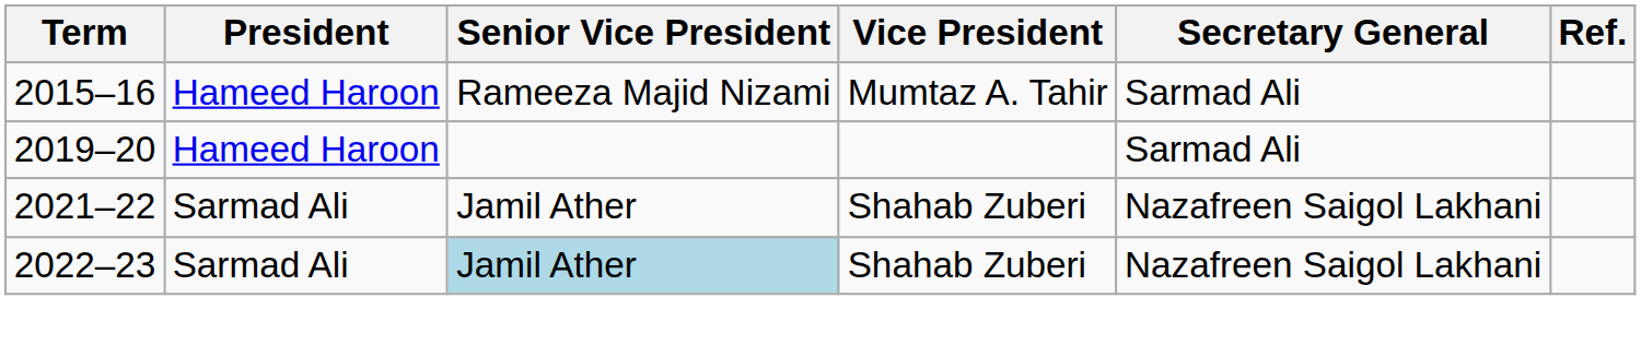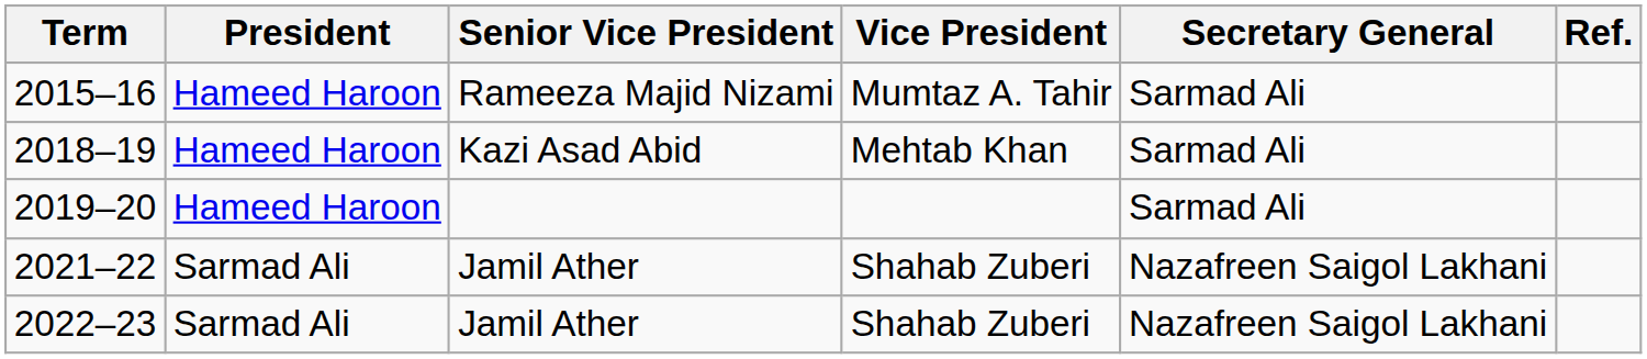+ row: 2018–19 | Hameed Haroon | Kazi Asad Abid | Mehtab Khan | Sarmad Ali
2022–23 | Senior Vice President: lightblue background -> no background
